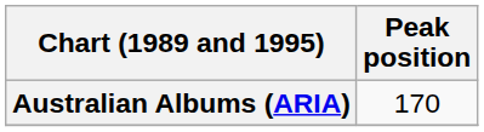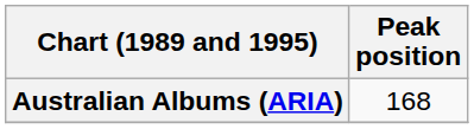Australian Albums (ARIA) | Peak position: 170 -> 168
